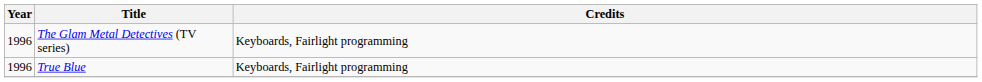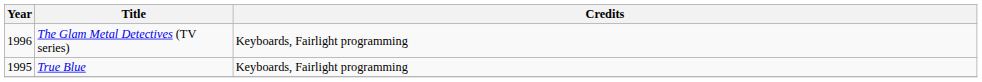True Blue | Year: 1996 -> 1995
